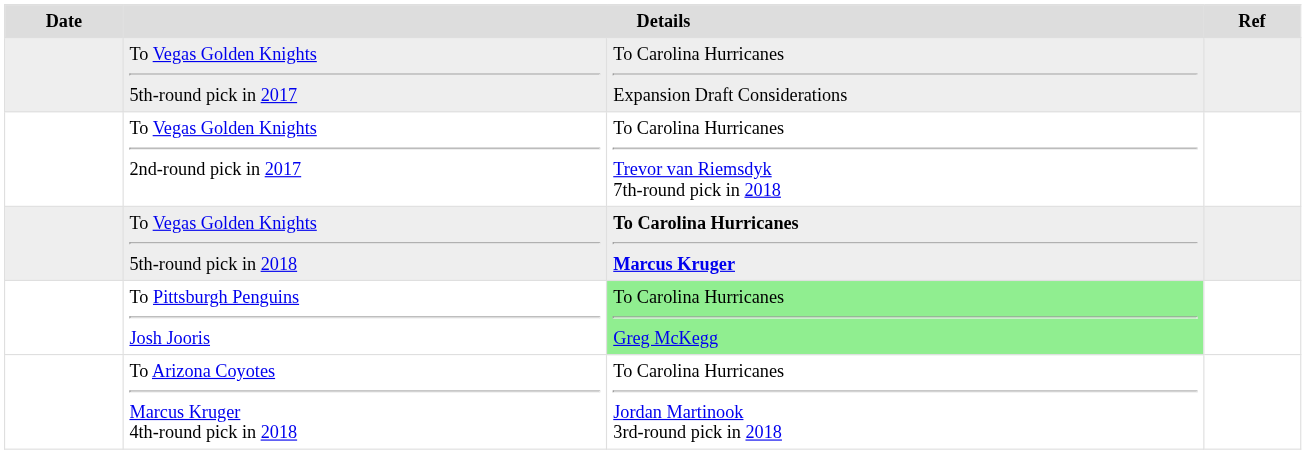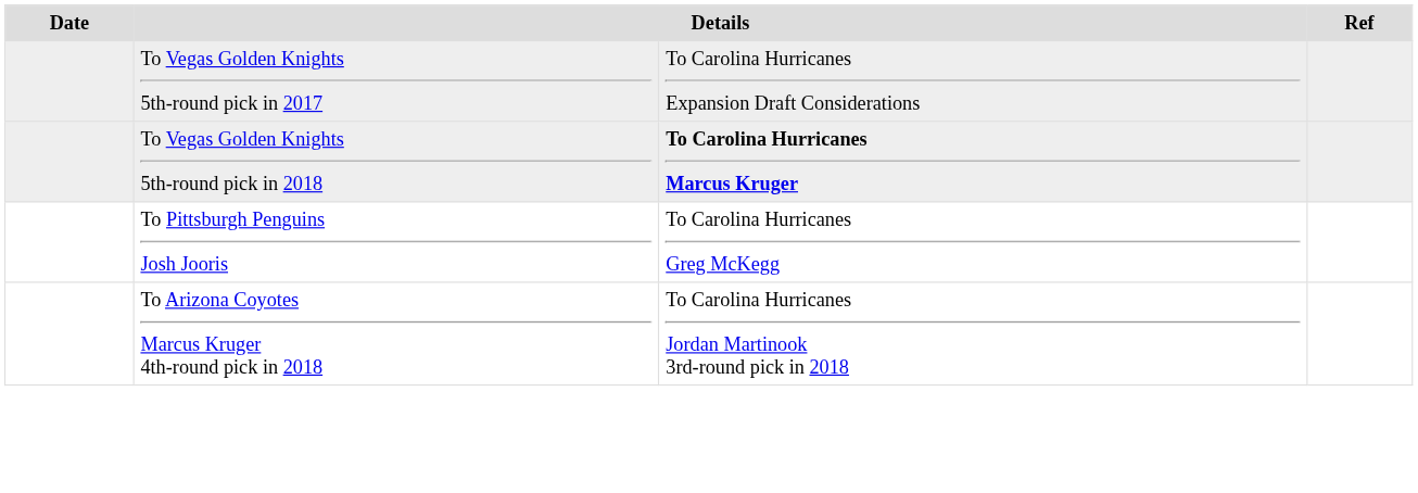- row: To Vegas Golden Knights 2nd-round pick in 2017 | To Carolina Hurricanes Trevor van Riemsdyk 7th-round pick in 2018
To Pittsburgh Penguins Josh Jooris | column 3: lightgreen background -> no background
